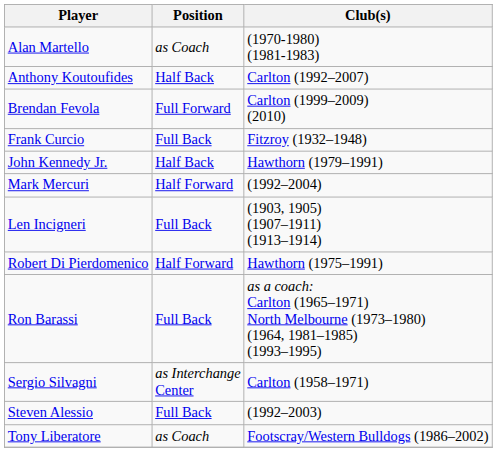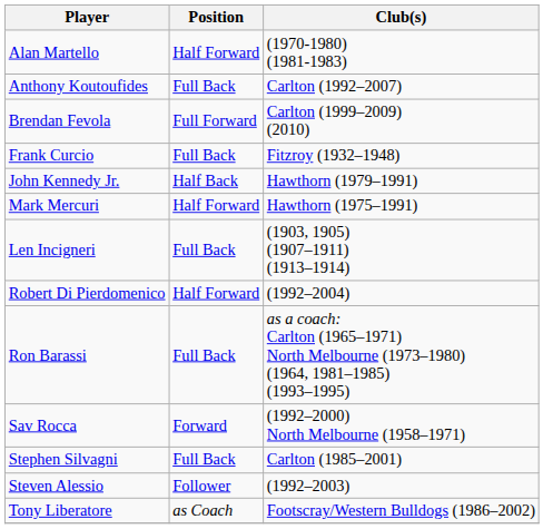Alan Martello | Position: as Coach -> Half Forward
Anthony Koutoufides | Position: Half Back -> Full Back
Mark Mercuri | Club(s): (1992–2004) -> Hawthorn (1975–1991)
Robert Di Pierdomenico | Club(s): Hawthorn (1975–1991) -> (1992–2004)
+ row: Sav Rocca | Forward | (1992–2000) North Melbourne (1958–1971)
- row: Sergio Silvagni | as Interchange Center | Carlton (1958–1971)
+ row: Stephen Silvagni | Full Back | Carlton (1985–2001)
Steven Alessio | Position: Full Back -> Follower
